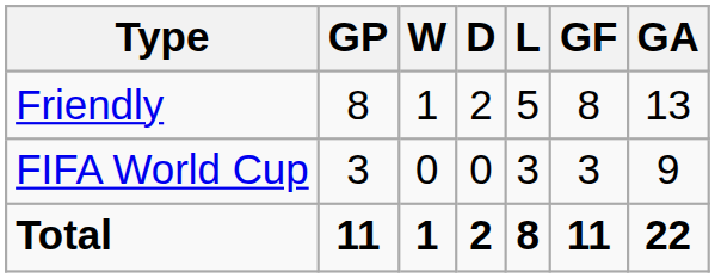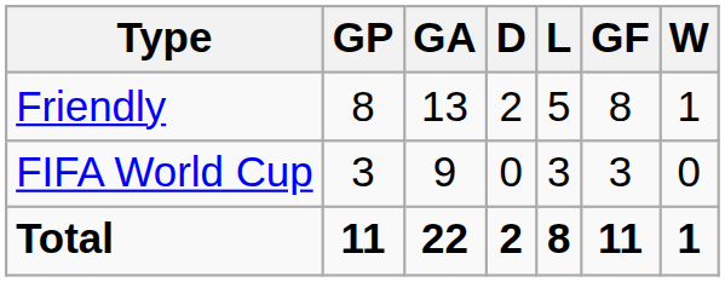columns swapped: W <-> GA
